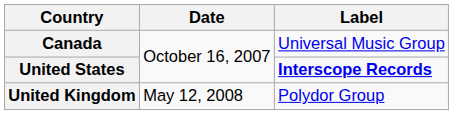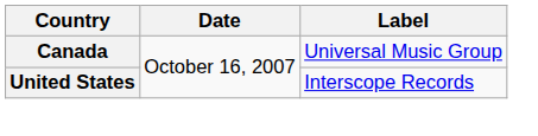United States | Label: bold -> normal
- row: United Kingdom | May 12, 2008 | Polydor Group
